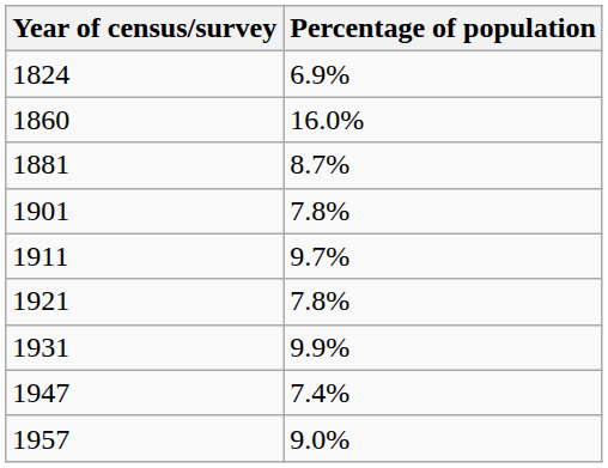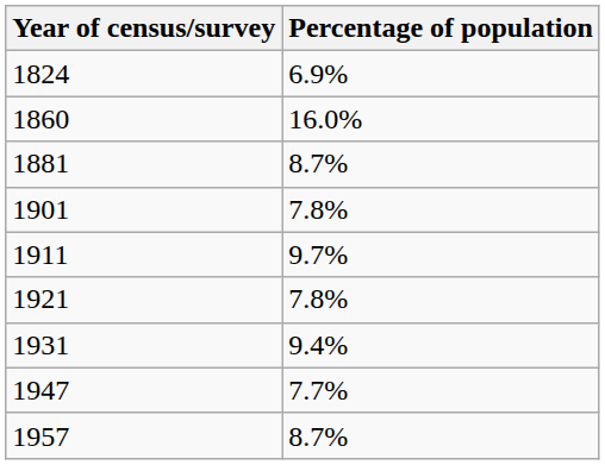1931 | Percentage of population: 9.9% -> 9.4%
1947 | Percentage of population: 7.4% -> 7.7%
1957 | Percentage of population: 9.0% -> 8.7%
